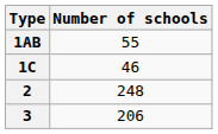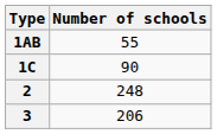1C | Number of schools: 46 -> 90
